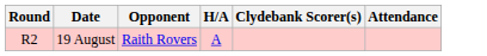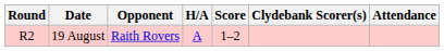+ column: Score | 1–2
